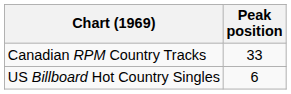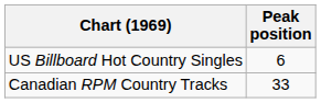rows swapped: US Billboard Hot Country Singles <-> Canadian RPM Country Tracks
